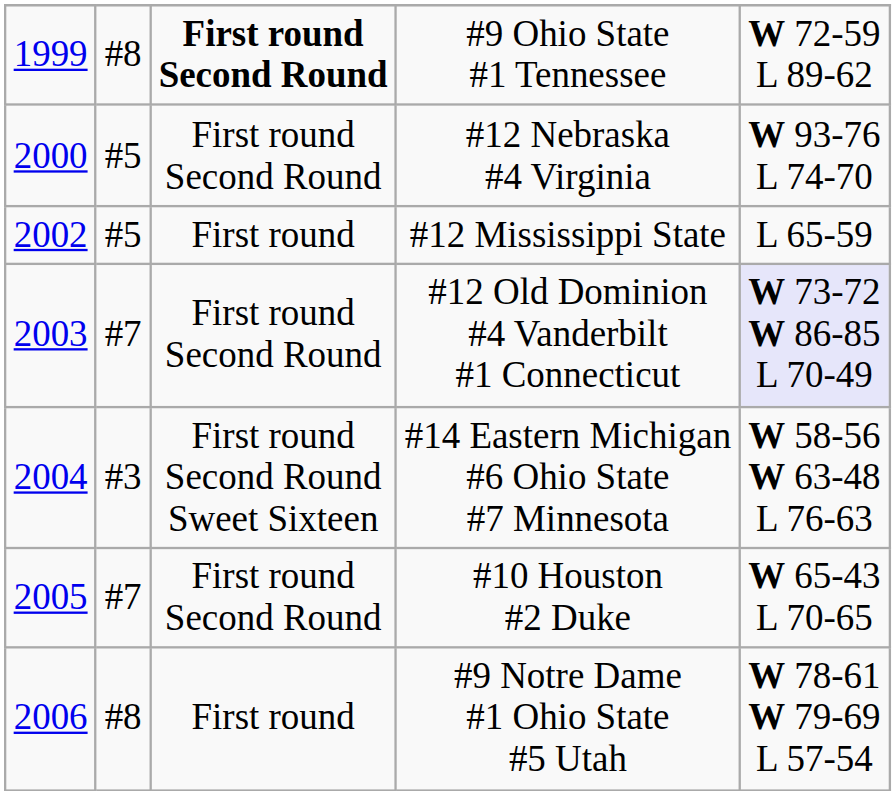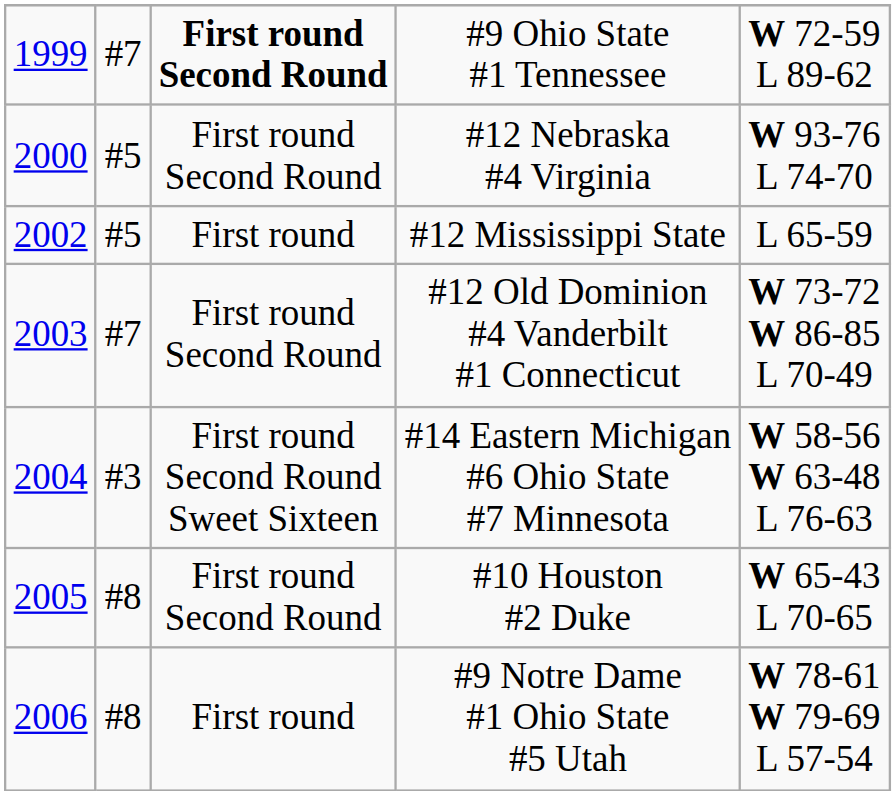#9 Ohio State #1 Tennessee | column 2: #8 -> #7
#12 Old Dominion #4 Vanderbilt #1 Connecticut | column 5: lavender background -> no background
#10 Houston #2 Duke | column 2: #7 -> #8
